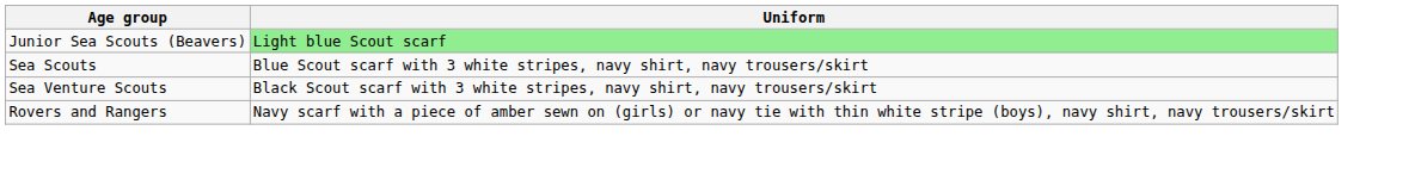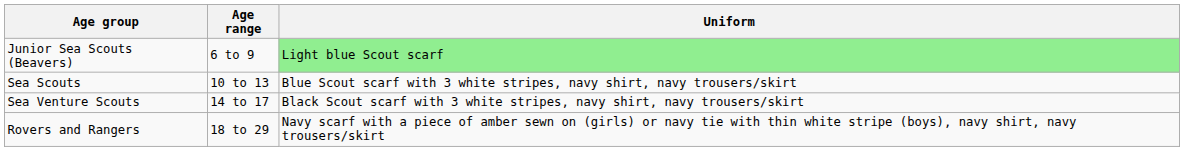+ column: Age range | 6 to 9 | 10 to 13 | 14 to 17 | 18 to 29
